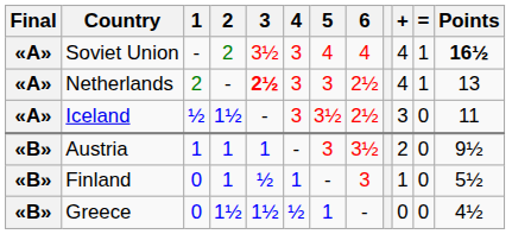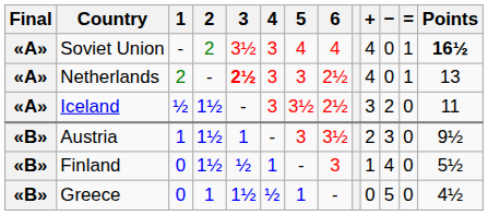+ column: − | 0 | 0 | 2 | 3 | 4 | 5
Austria | 2: 1 -> 1½
Finland | 2: 1 -> 1½
Greece | 2: 1½ -> 1
